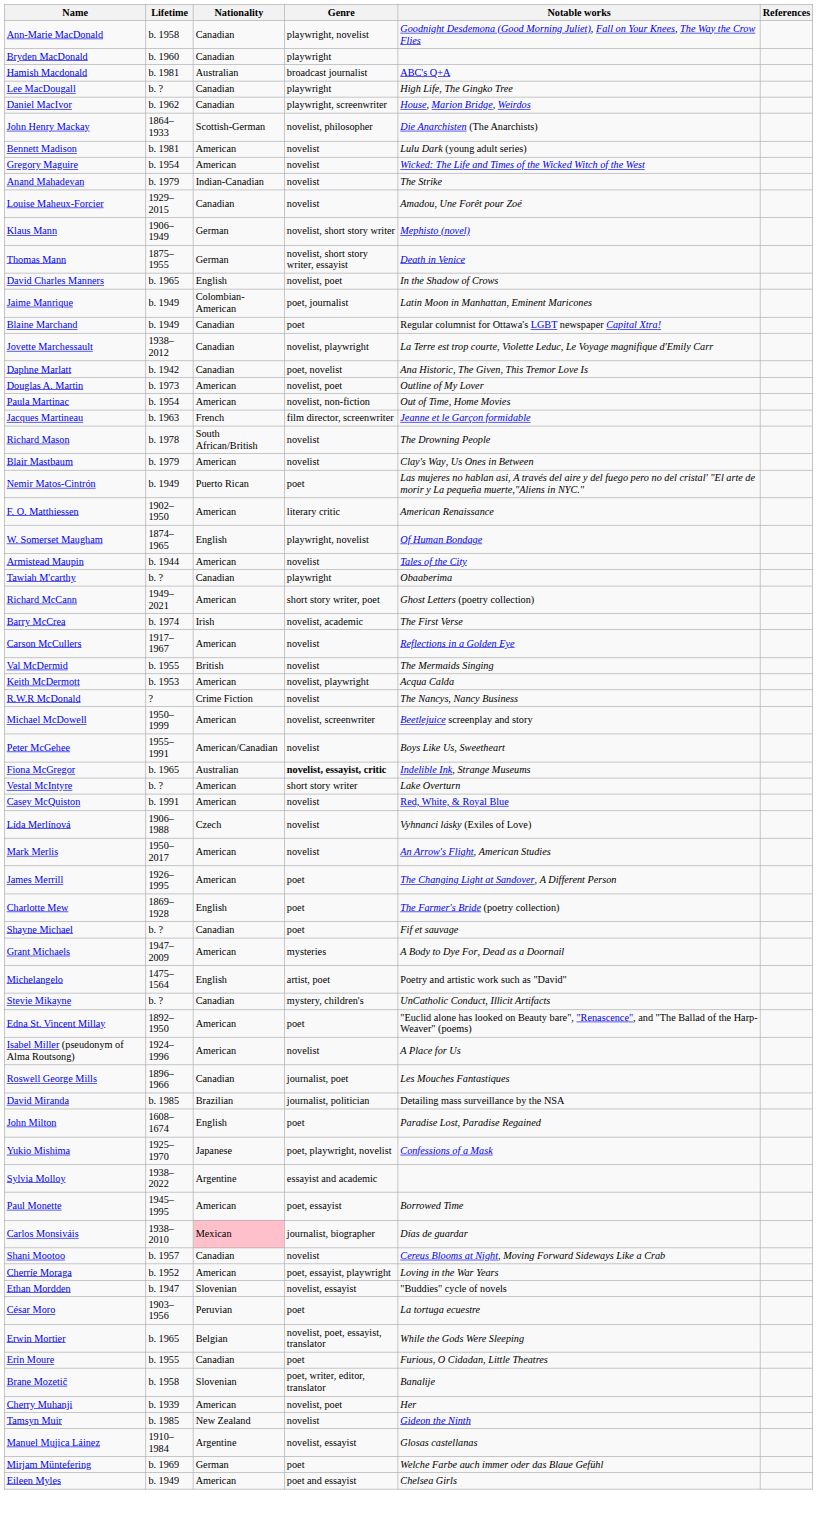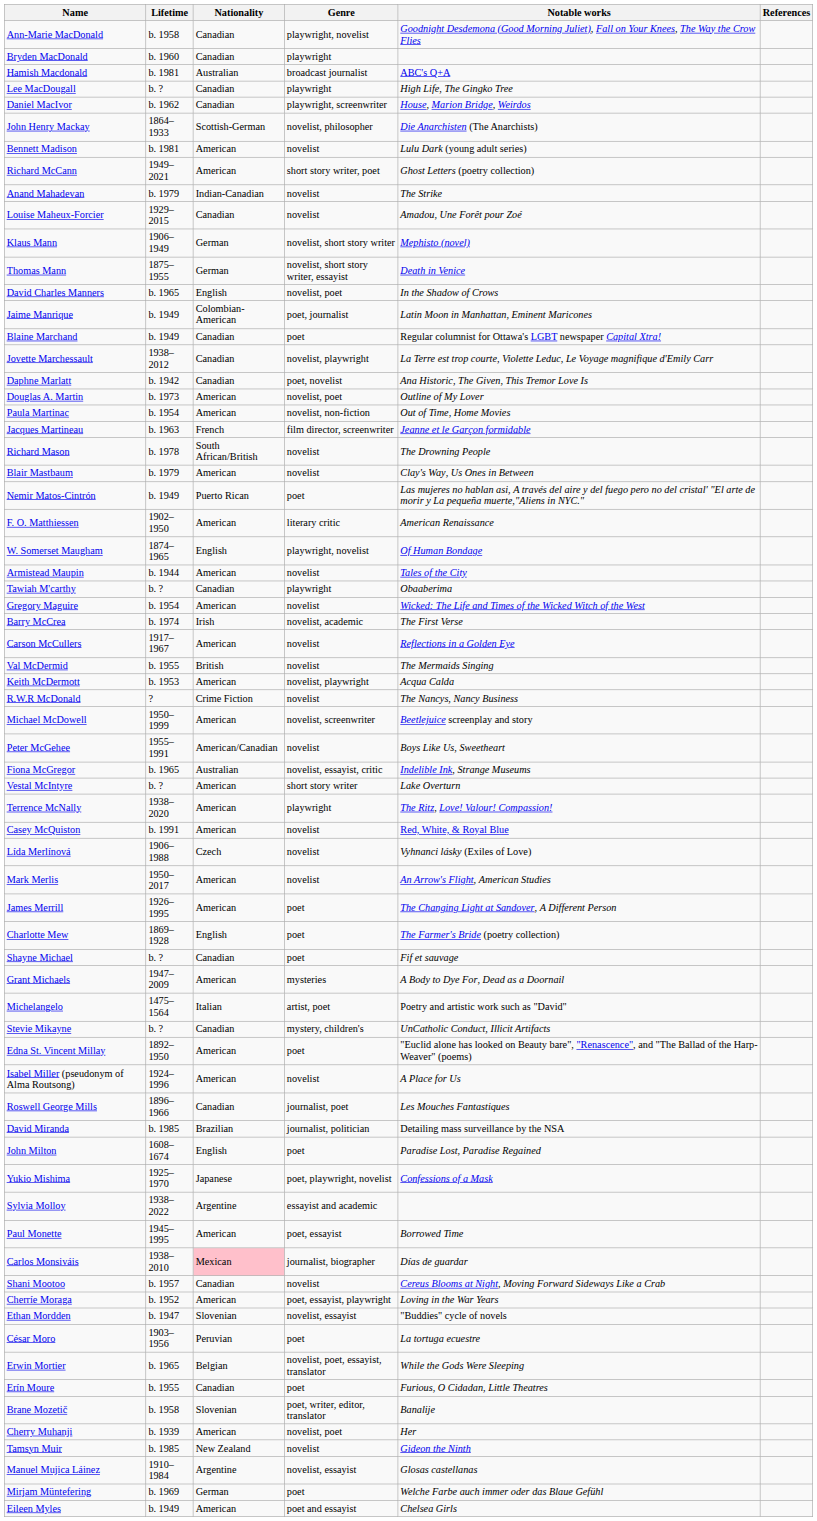rows swapped: Gregory Maguire <-> Richard McCann
Fiona McGregor | Genre: bold -> normal
+ row: Terrence McNally | 1938–2020 | American | playwright | The Ritz, Love! Valour! Compassion!
Michelangelo | Nationality: English -> Italian
